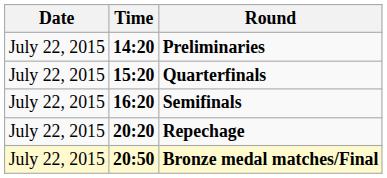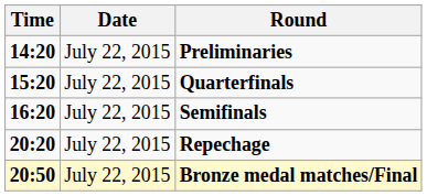columns swapped: Date <-> Time
